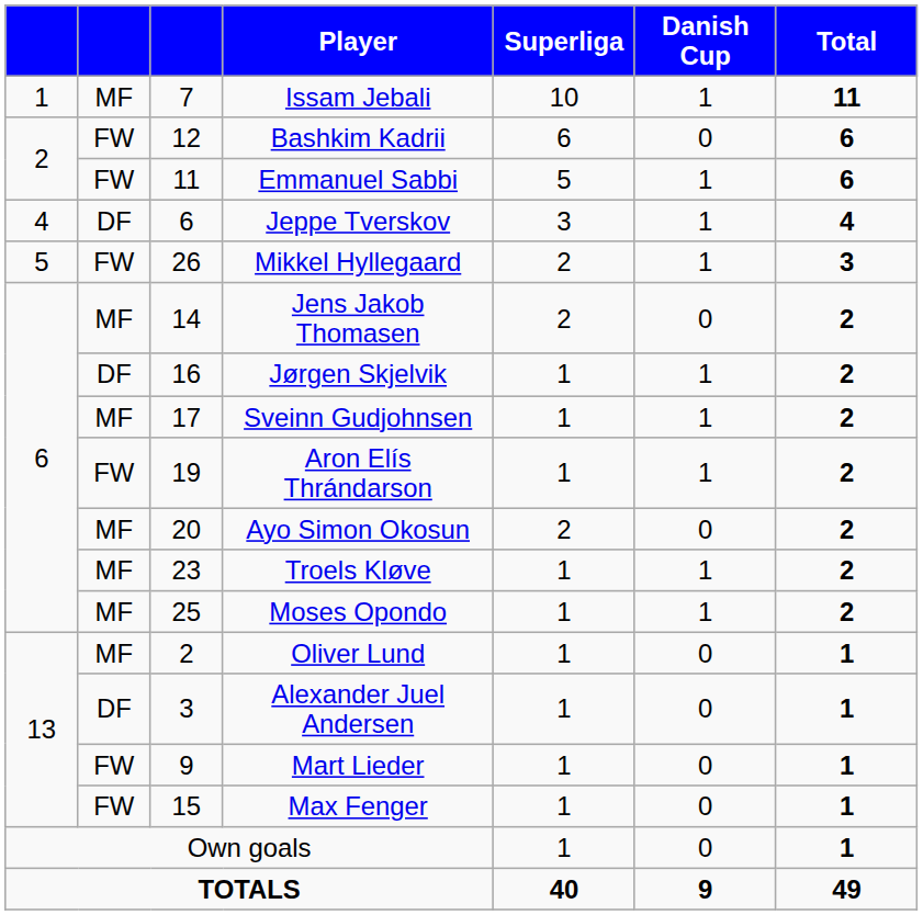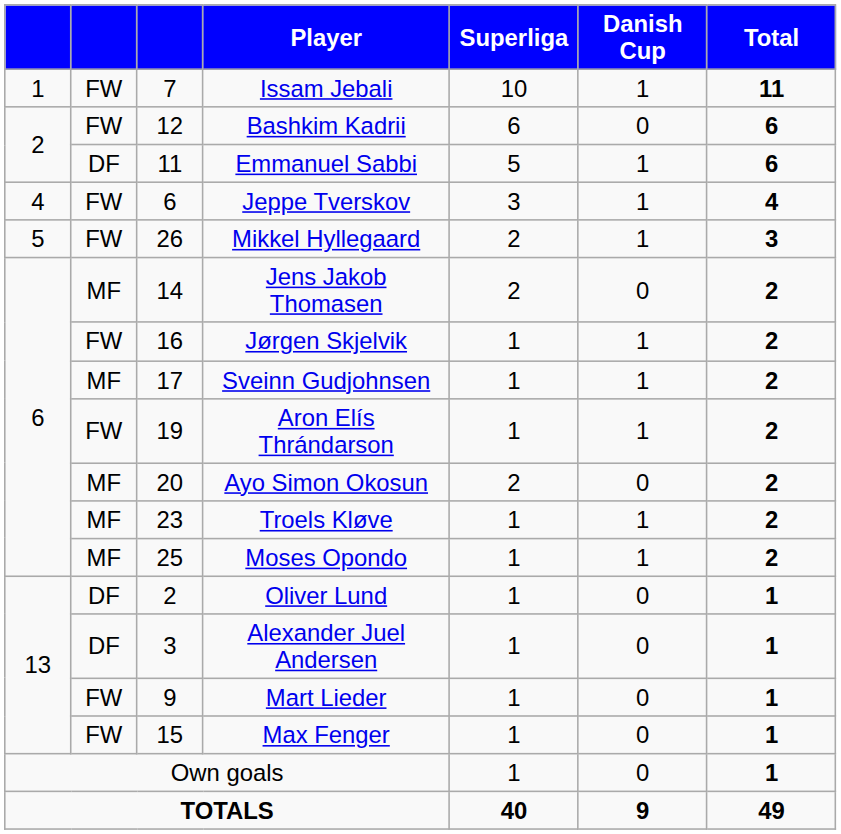Issam Jebali | column 2: MF -> FW
Emmanuel Sabbi | column 2: FW -> DF
Jeppe Tverskov | column 2: DF -> FW
Jørgen Skjelvik | column 2: DF -> FW
Oliver Lund | column 2: MF -> DF
